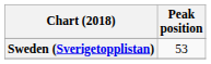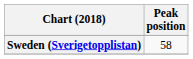Sweden (Sverigetopplistan) | Peak position: 53 -> 58
